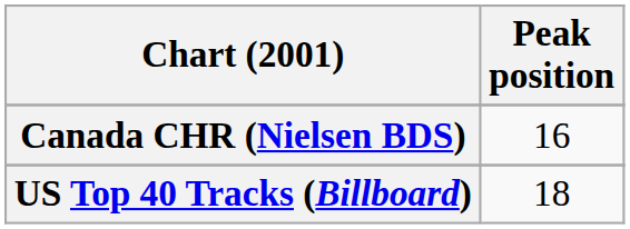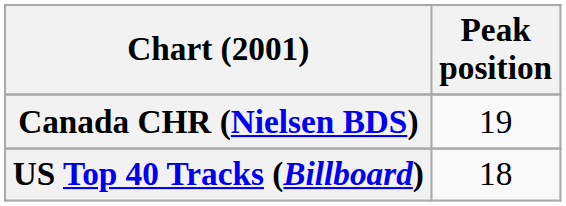Canada CHR (Nielsen BDS) | Peak position: 16 -> 19
